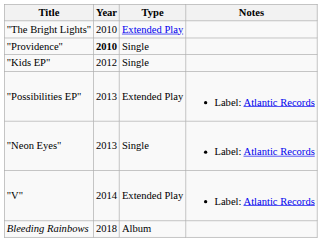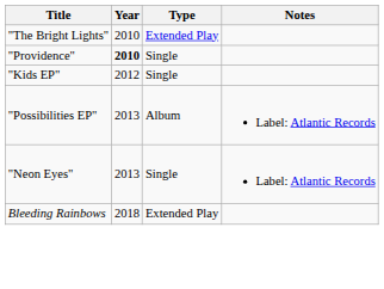"Possibilities EP" | Type: Extended Play -> Album
- row: "V" | 2014 | Extended Play | Label: Atlantic Records
Bleeding Rainbows | Type: Album -> Extended Play
